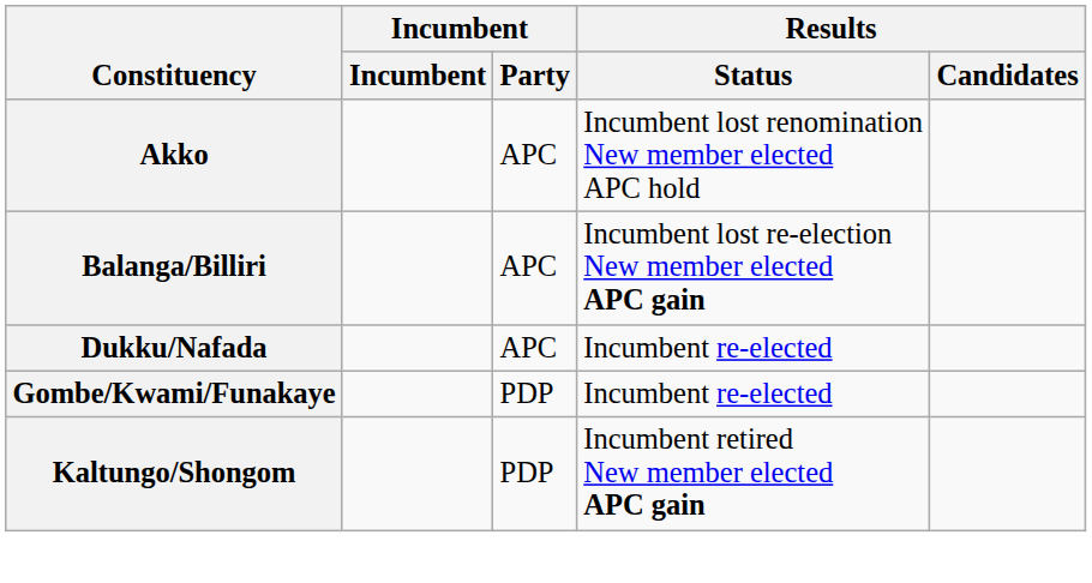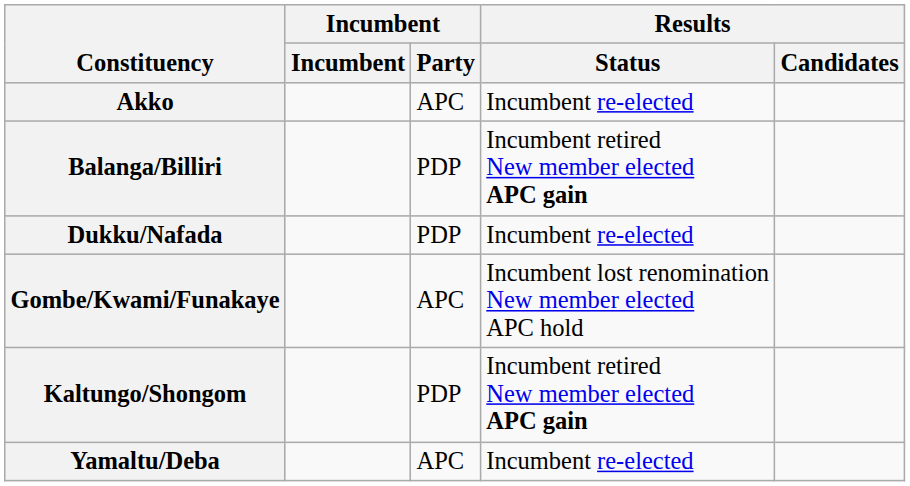Akko | Results / Status: Incumbent lost renomination New member elected APC hold -> Incumbent re-elected
Balanga/Billiri | Incumbent / Party: APC -> PDP
Balanga/Billiri | Results / Status: Incumbent lost re-election New member elected APC gain -> Incumbent retired New member elected APC gain
Dukku/Nafada | Incumbent / Party: APC -> PDP
Gombe/Kwami/Funakaye | Incumbent / Party: PDP -> APC
Gombe/Kwami/Funakaye | Results / Status: Incumbent re-elected -> Incumbent lost renomination New member elected APC hold
+ row: Yamaltu/Deba | APC | Incumbent re-elected
